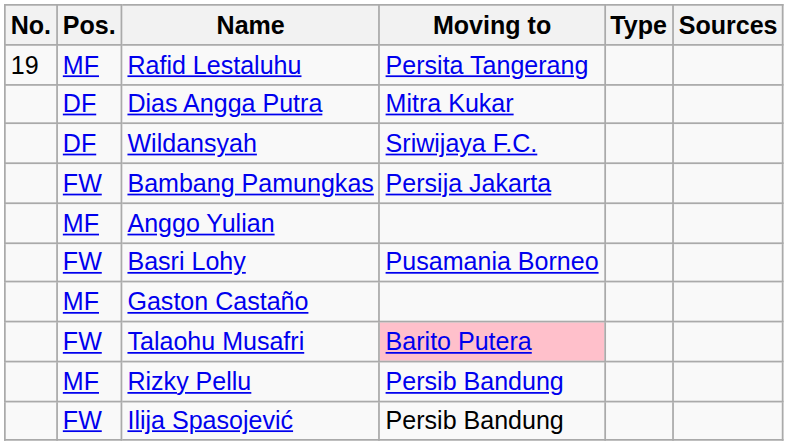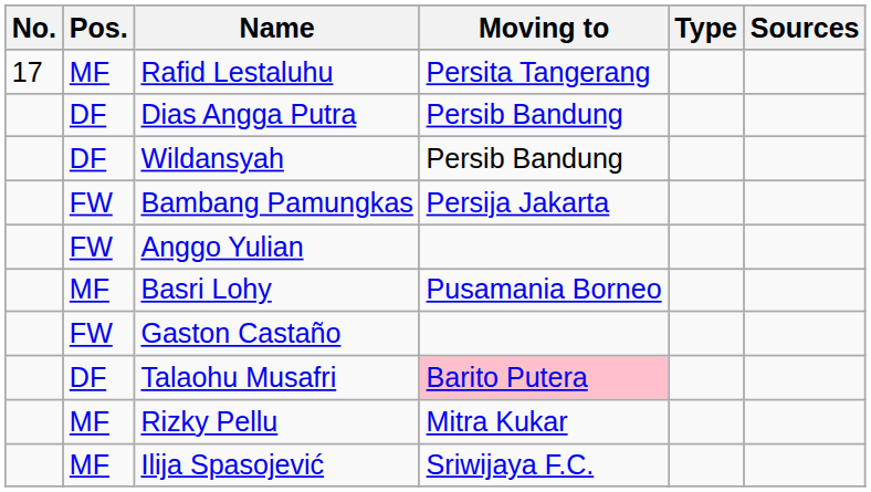Rafid Lestaluhu | No.: 19 -> 17
Dias Angga Putra | Moving to: Mitra Kukar -> Persib Bandung
Wildansyah | Moving to: Sriwijaya F.C. -> Persib Bandung
Anggo Yulian | Pos.: MF -> FW
Basri Lohy | Pos.: FW -> MF
Gaston Castaño | Pos.: MF -> FW
Talaohu Musafri | Pos.: FW -> DF
Rizky Pellu | Moving to: Persib Bandung -> Mitra Kukar
Ilija Spasojević | Pos.: FW -> MF
Ilija Spasojević | Moving to: Persib Bandung -> Sriwijaya F.C.
